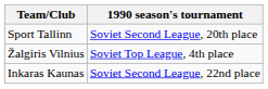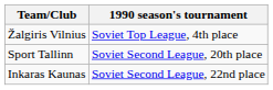rows swapped: Žalgiris Vilnius <-> Sport Tallinn
